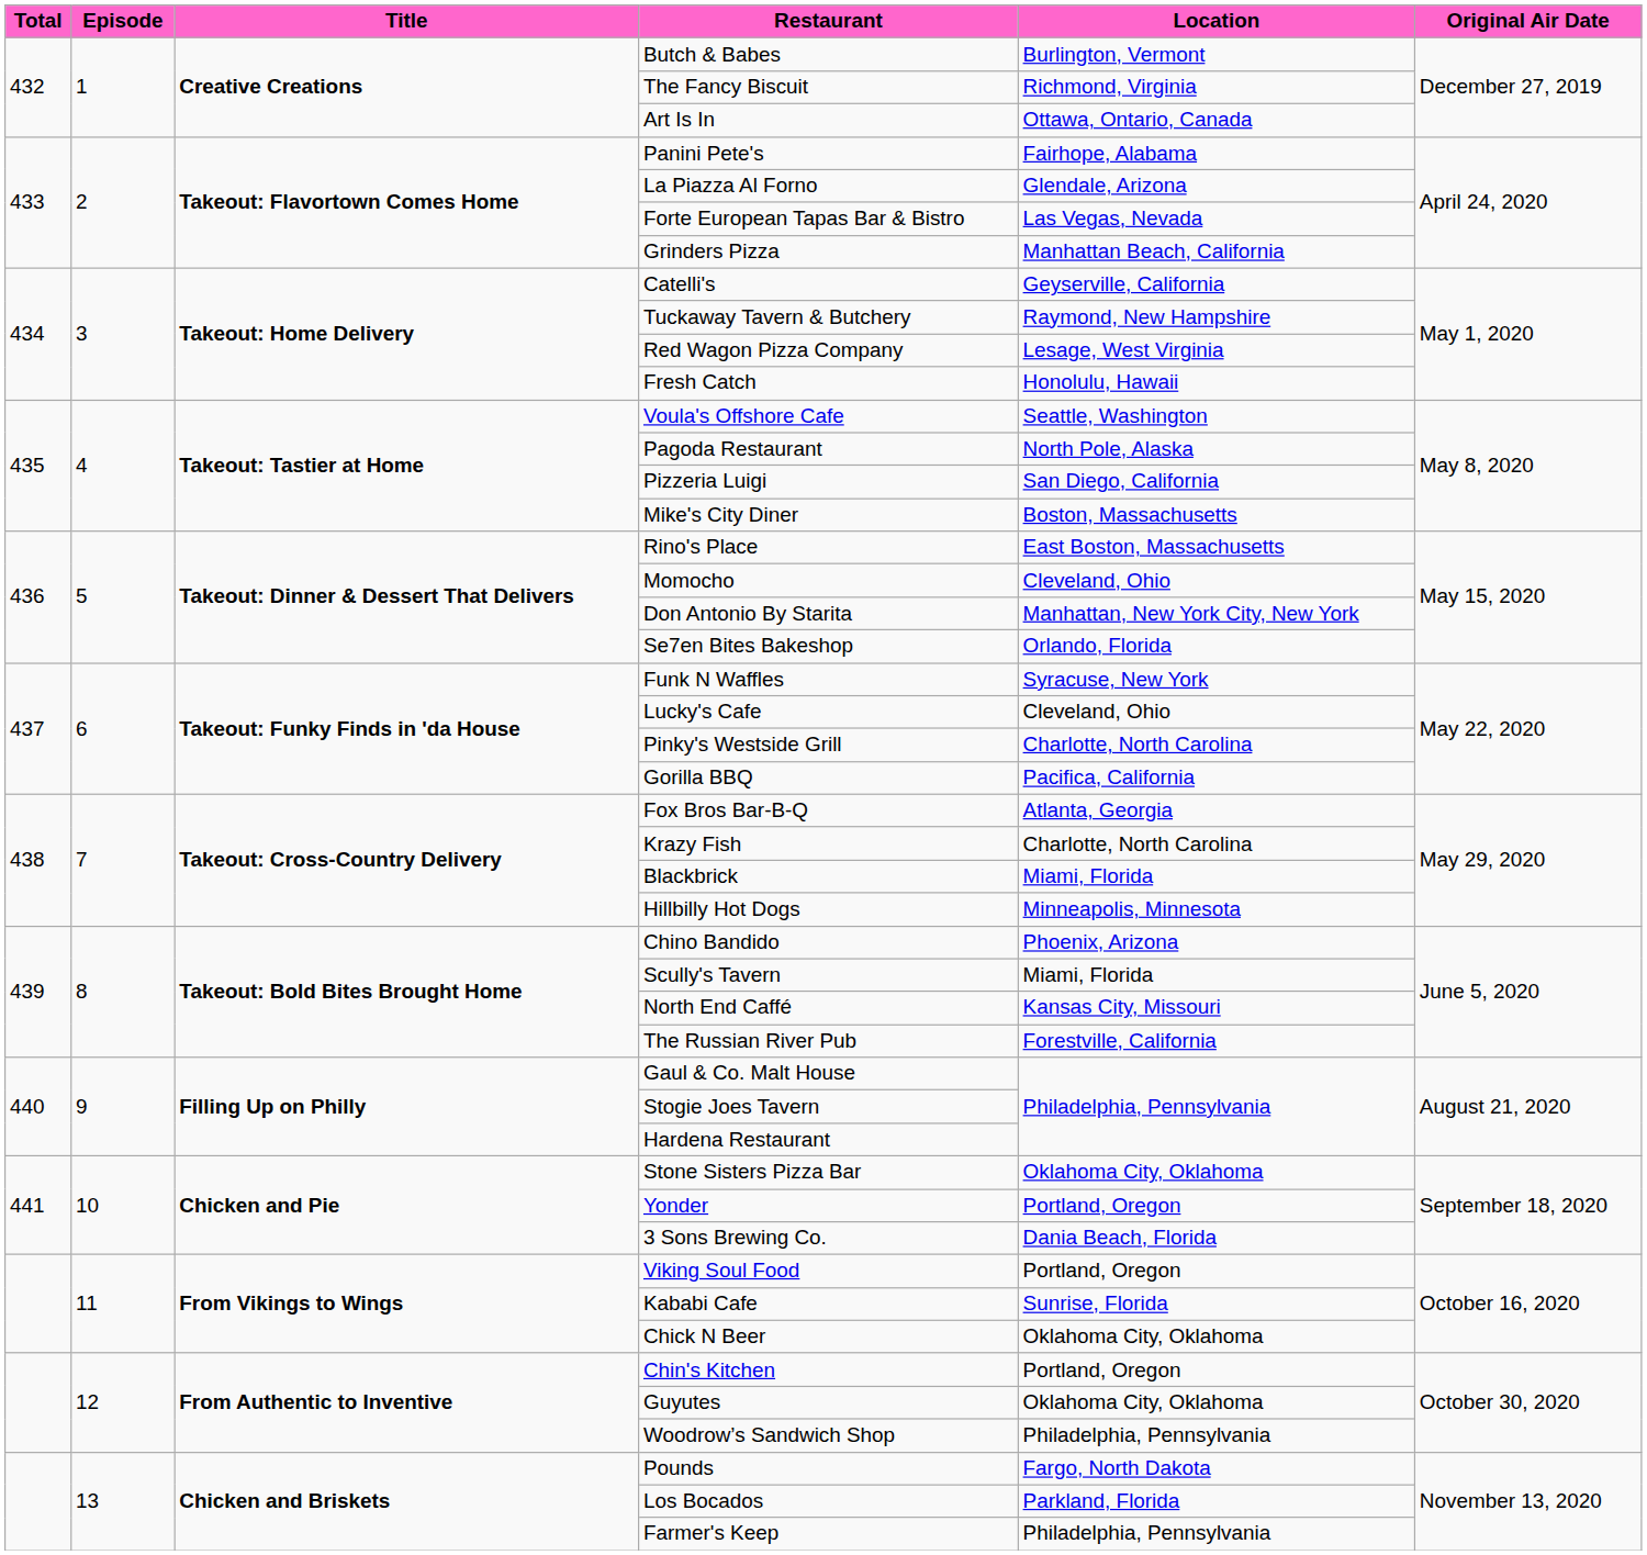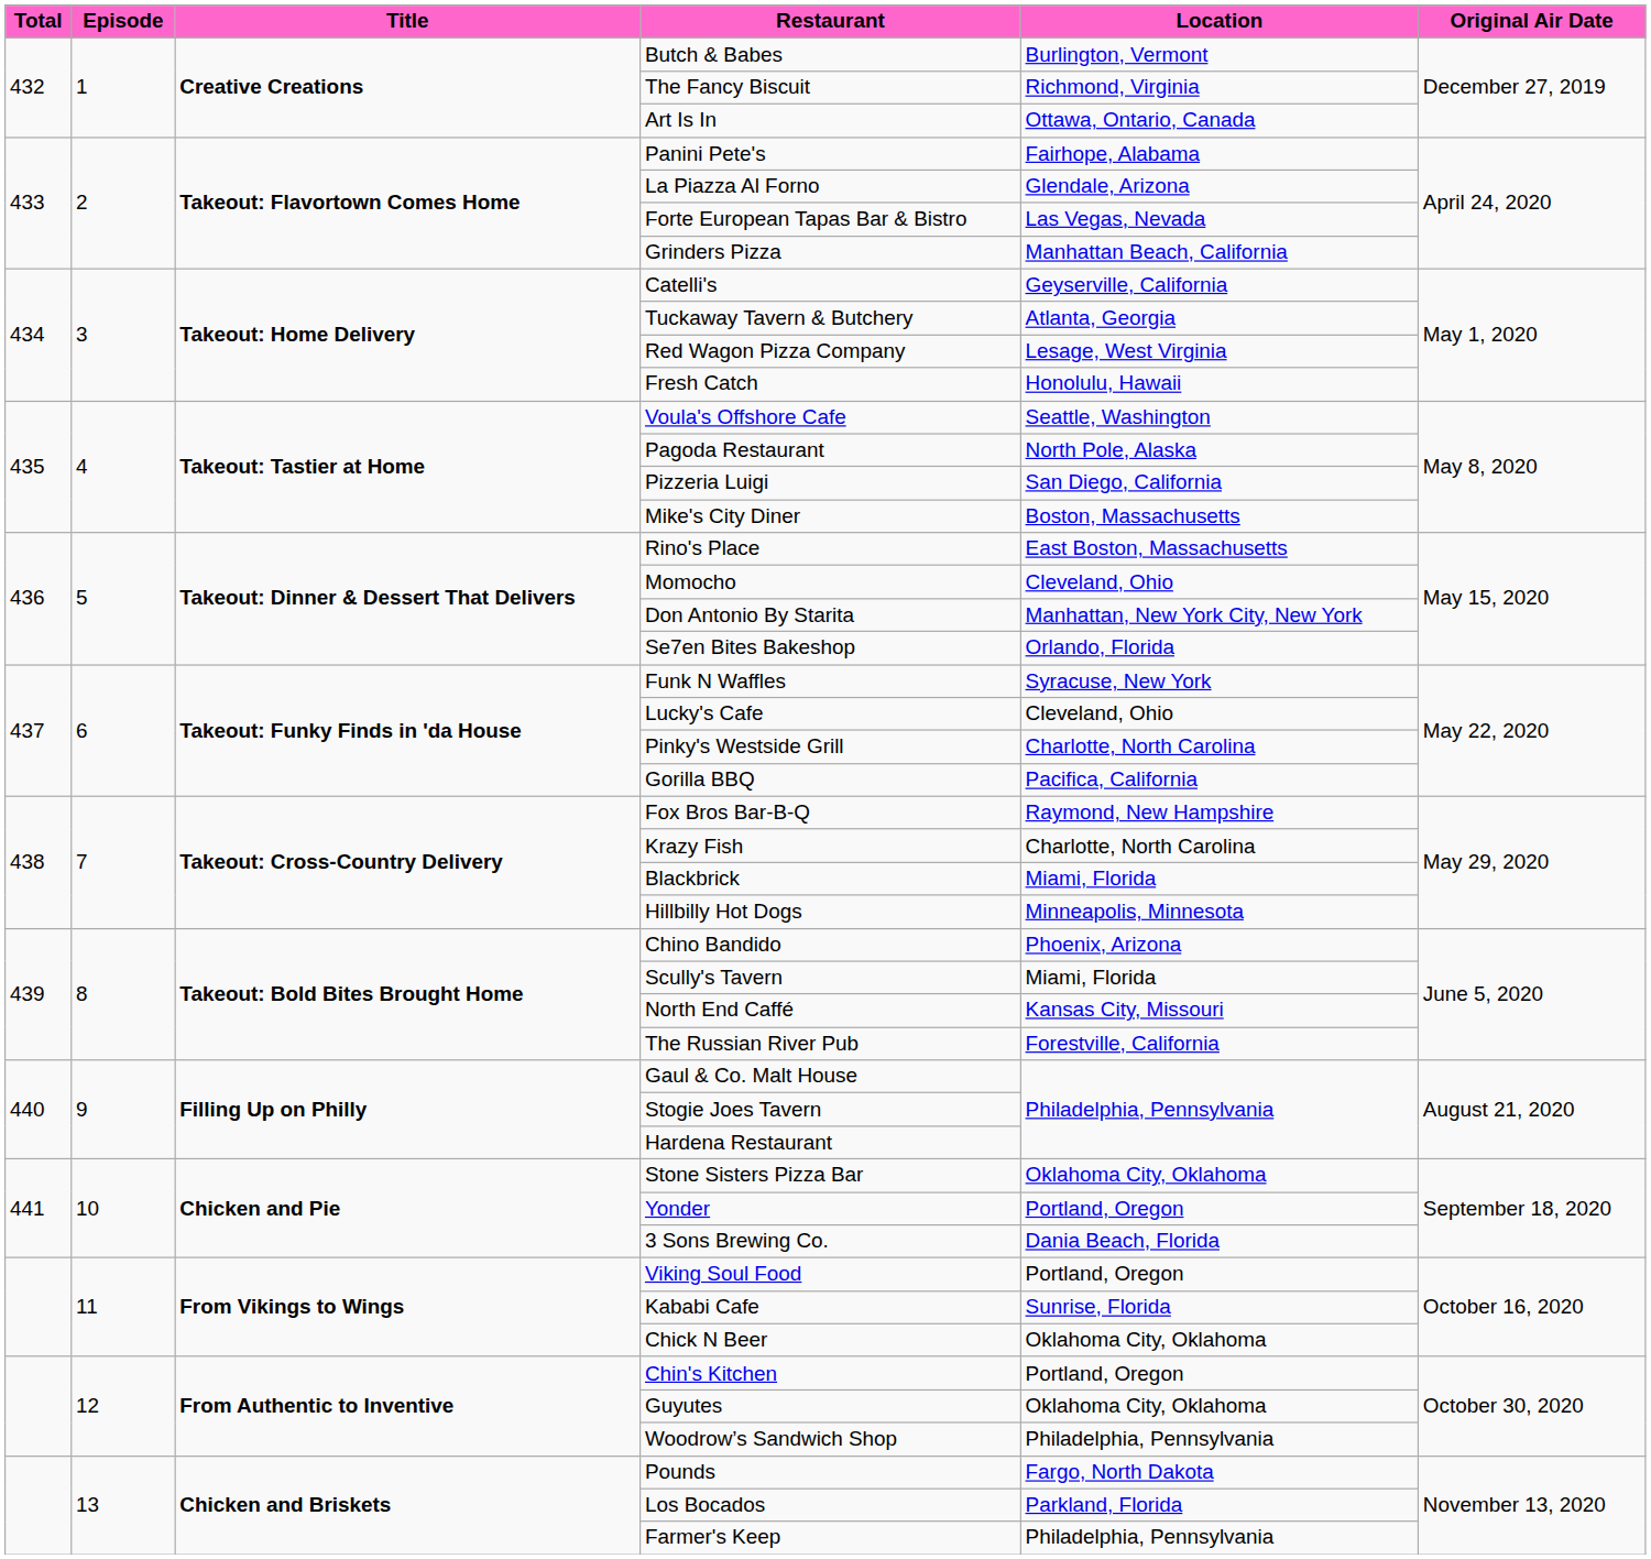Tuckaway Tavern & Butchery | Location: Raymond, New Hampshire -> Atlanta, Georgia
Fox Bros Bar-B-Q | Location: Atlanta, Georgia -> Raymond, New Hampshire
